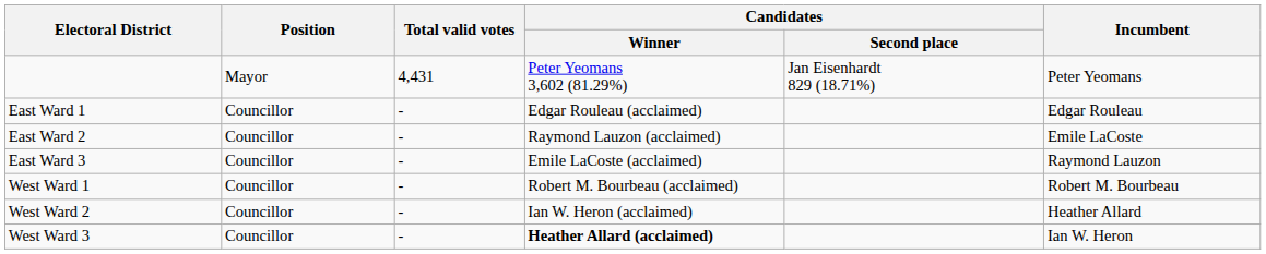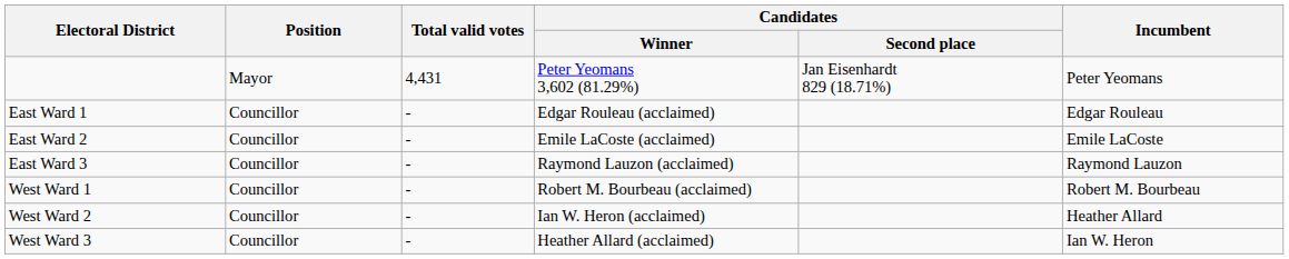East Ward 2 | Candidates / Winner: Raymond Lauzon (acclaimed) -> Emile LaCoste (acclaimed)
East Ward 3 | Candidates / Winner: Emile LaCoste (acclaimed) -> Raymond Lauzon (acclaimed)
West Ward 3 | Candidates / Winner: bold -> normal
